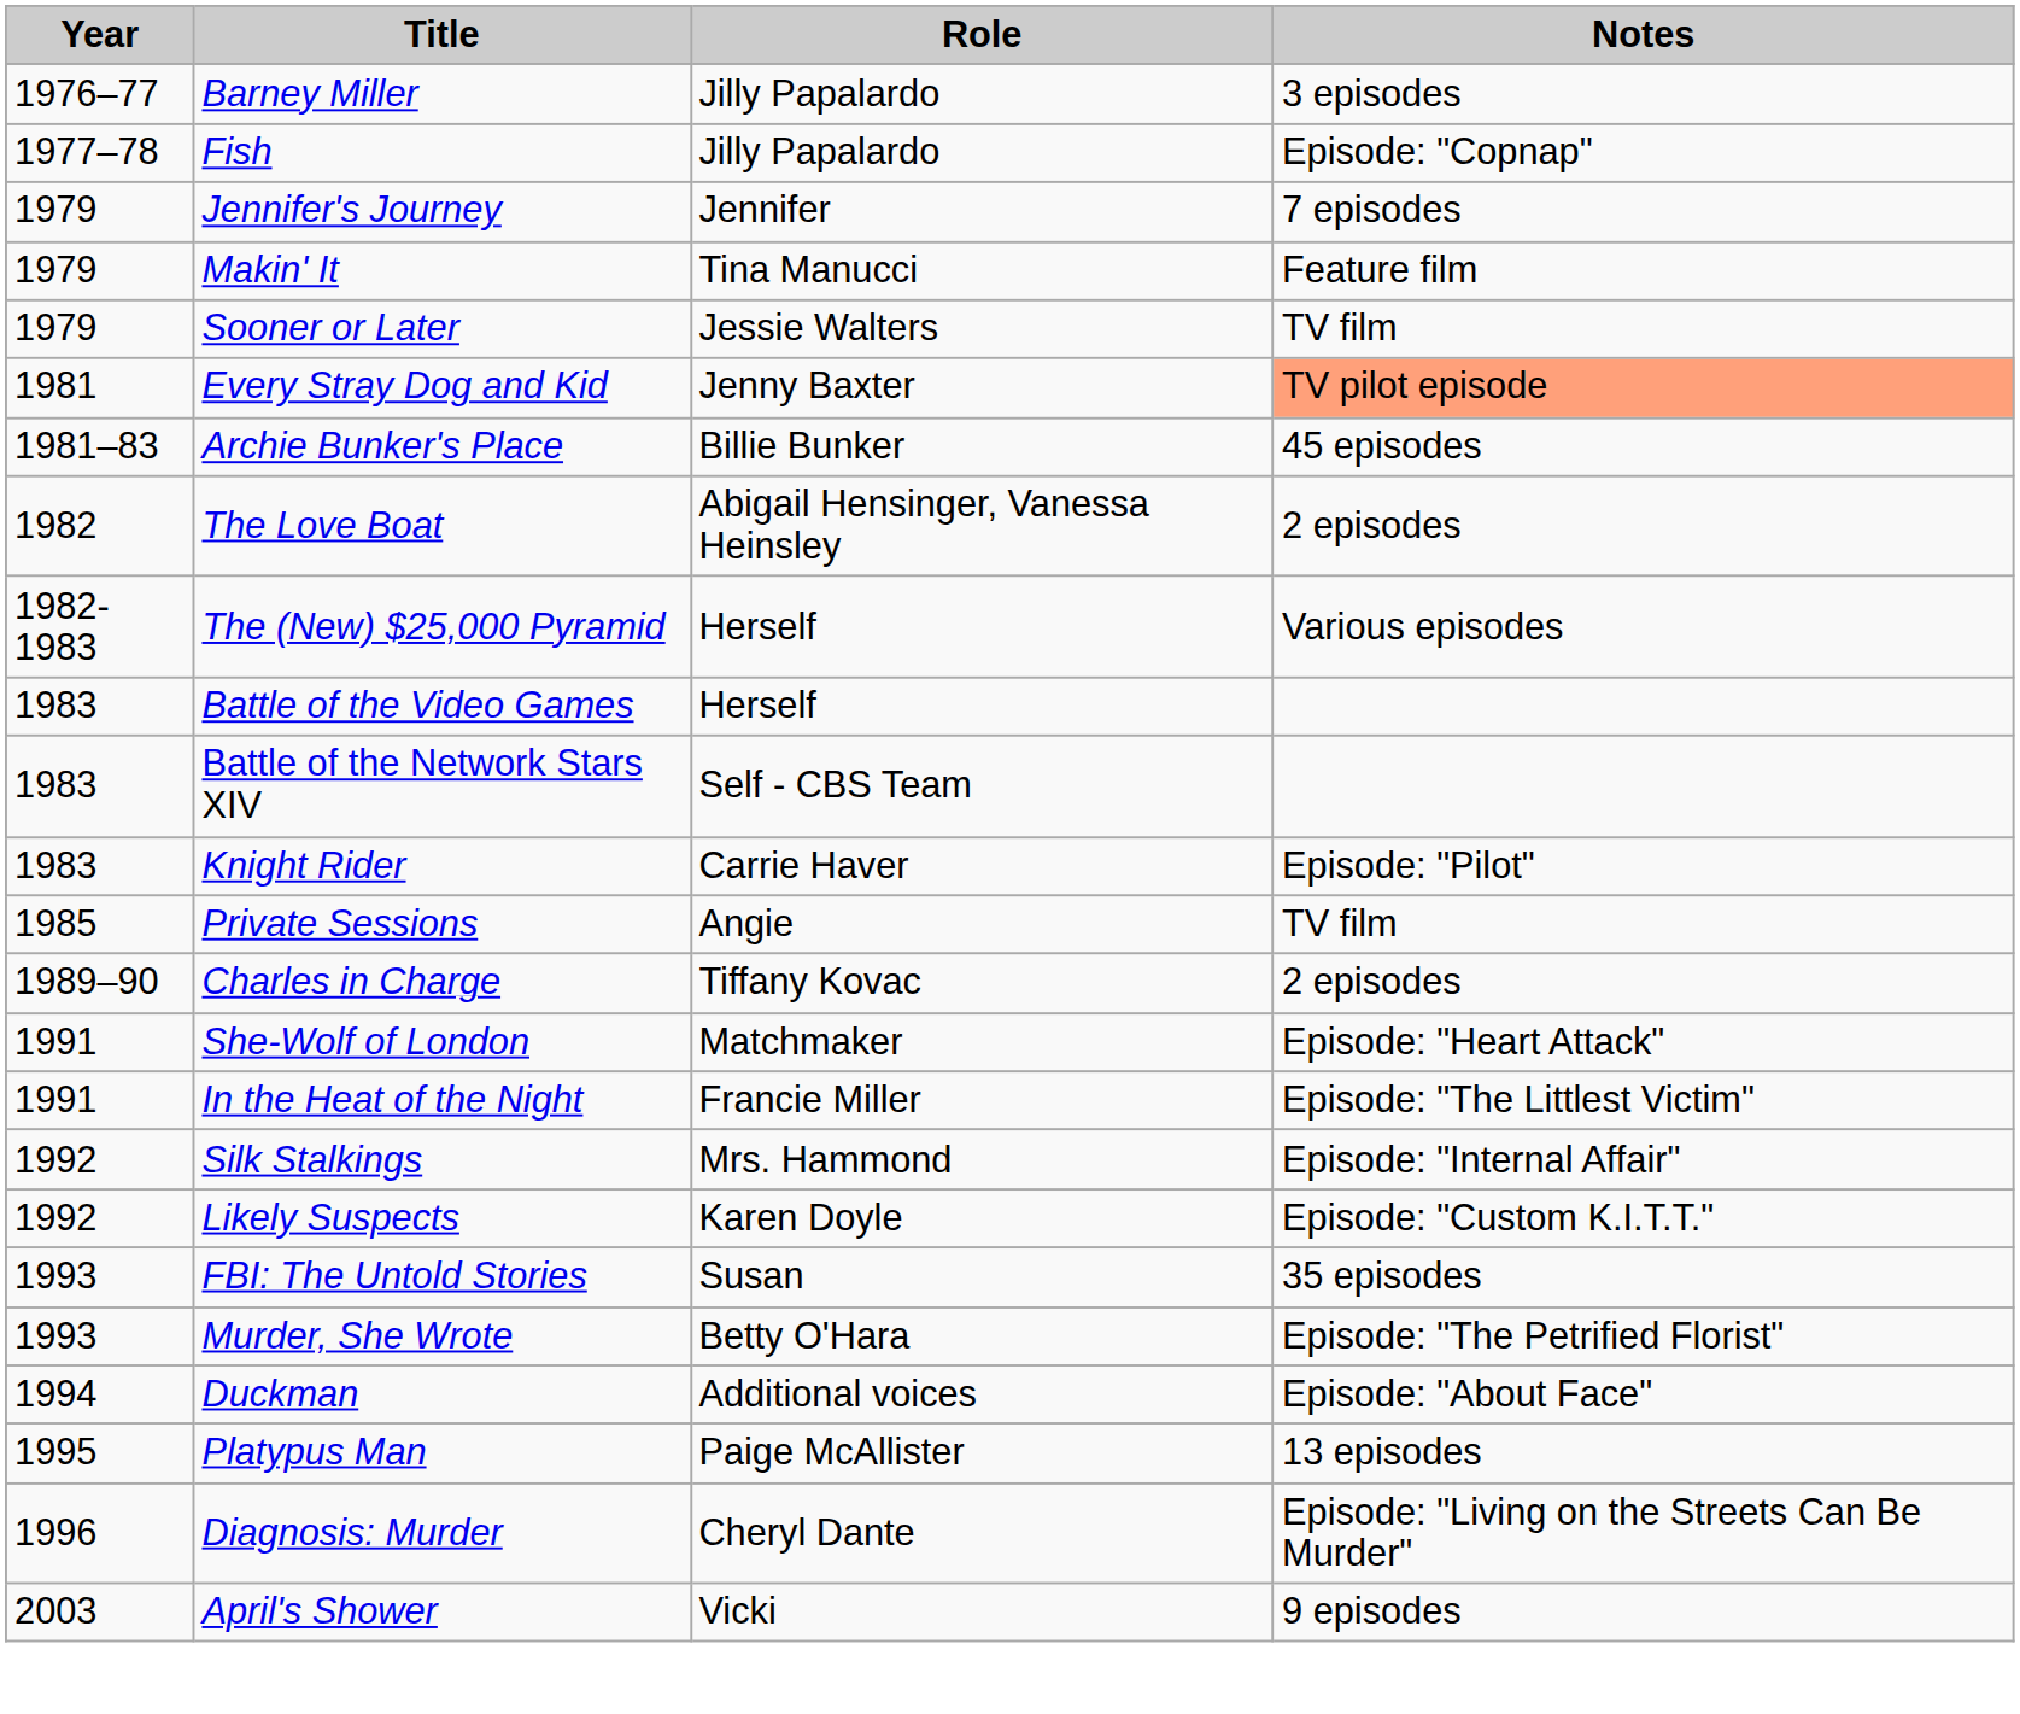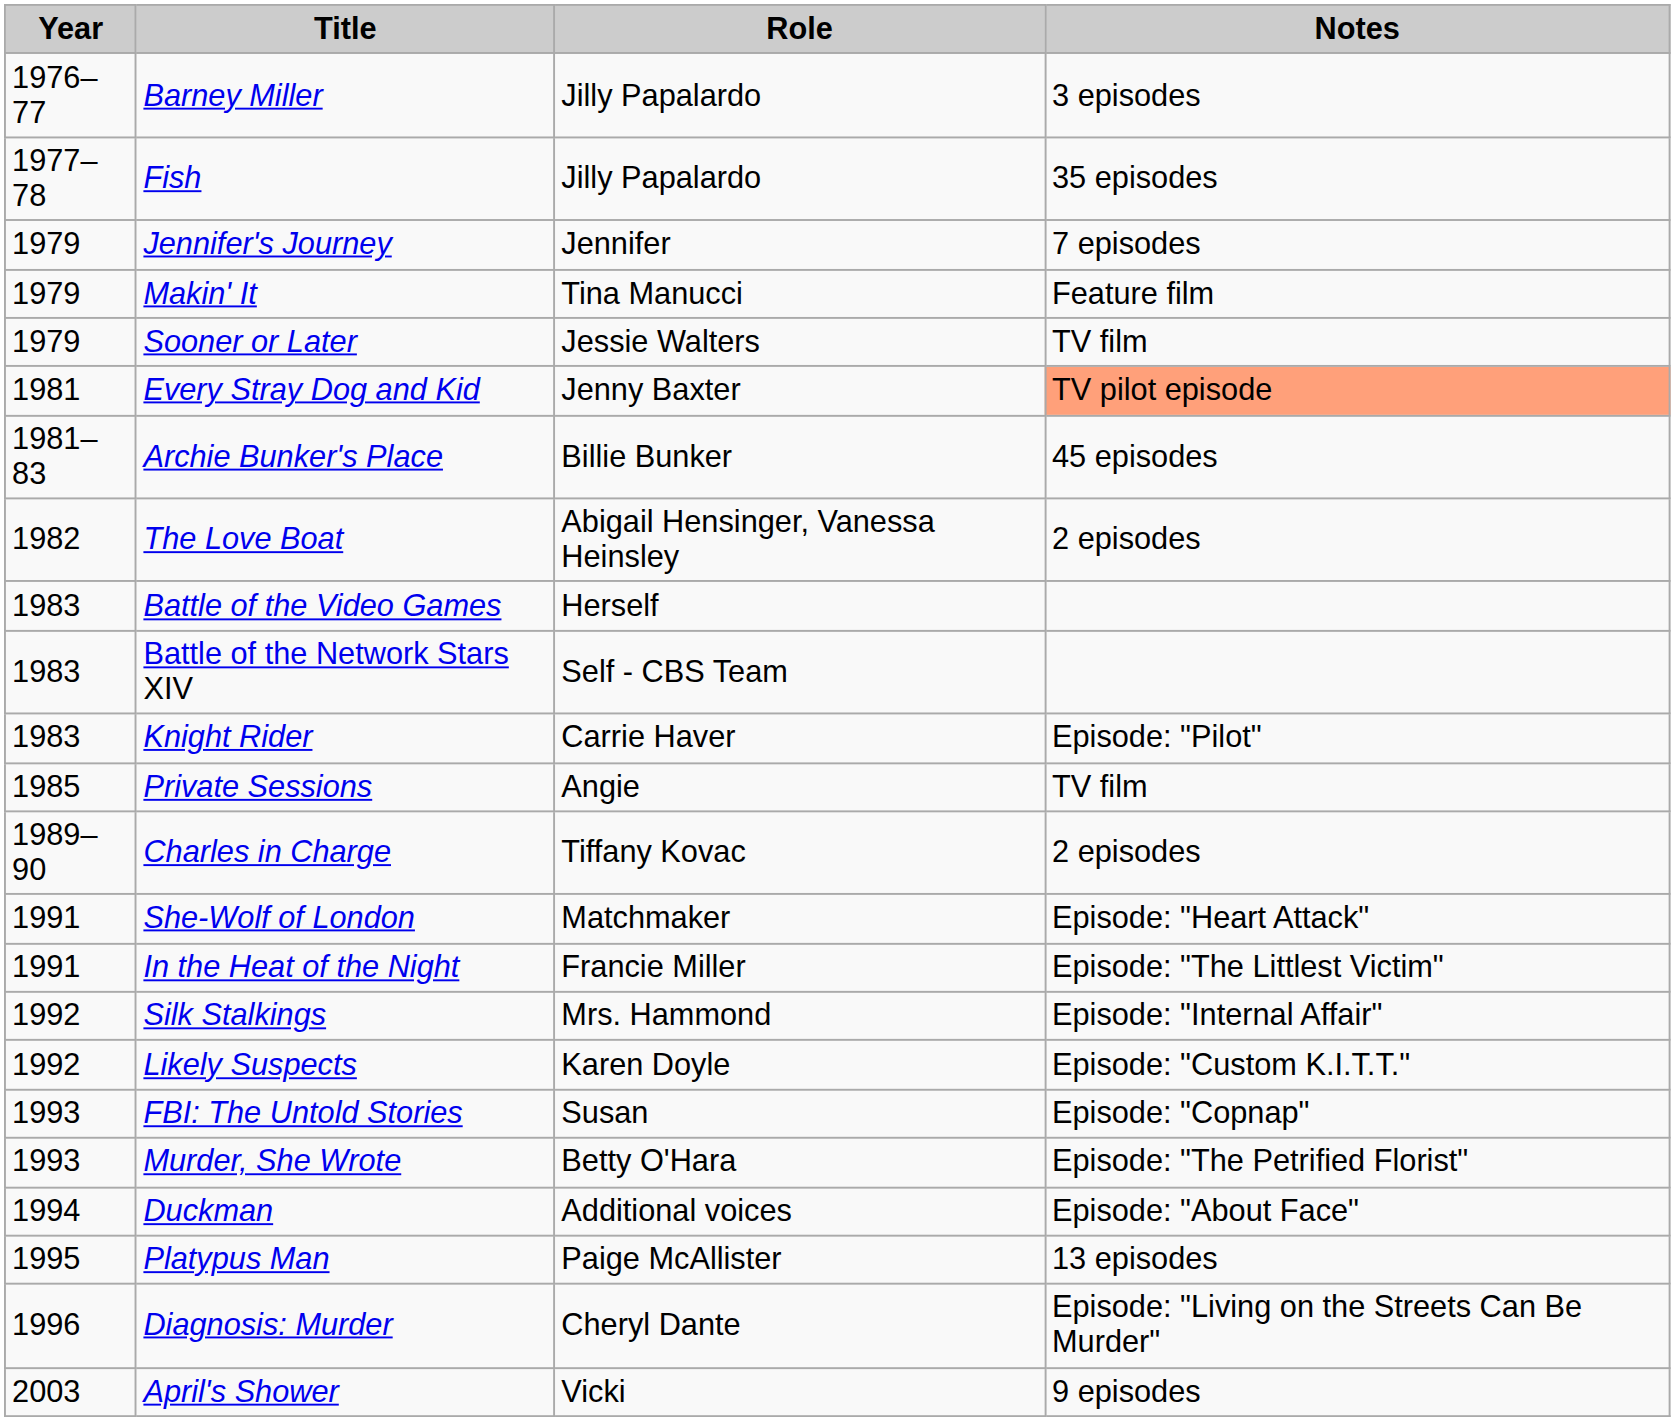Fish | Notes: Episode: "Copnap" -> 35 episodes
- row: 1982-1983 | The (New) $25,000 Pyramid | Herself | Various episodes
FBI: The Untold Stories | Notes: 35 episodes -> Episode: "Copnap"
